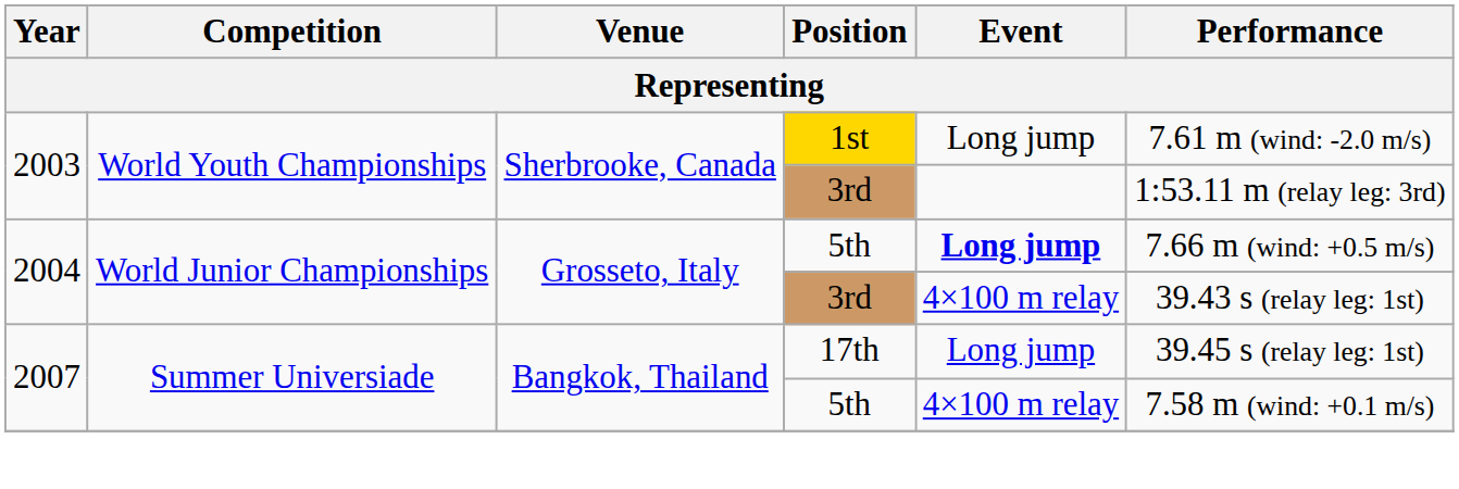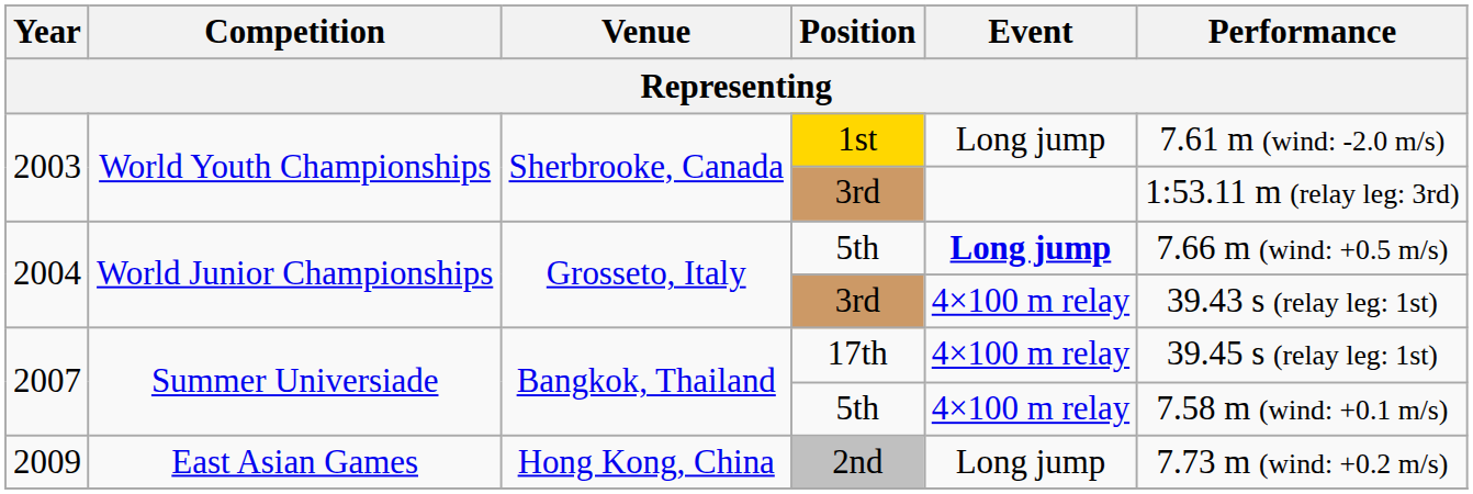17th | Event: Long jump -> 4×100 m relay
+ row: 2009 | East Asian Games | Hong Kong, China | 2nd | Long jump | 7.73 m (wind: +0.2 m/s)
